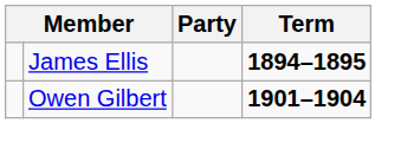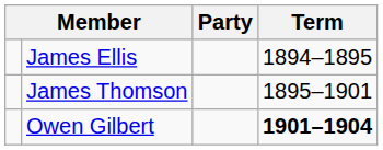James Ellis | Term: bold -> normal
+ row: James Thomson | 1895–1901
